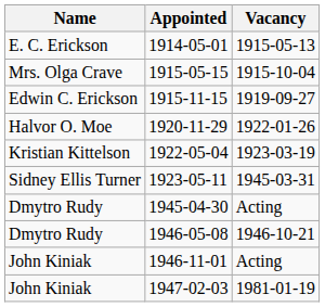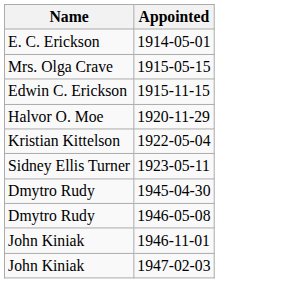- column: Vacancy | 1915-05-13 | 1915-10-04 | 1919-09-27 | 1922-01-26 | 1923-03-19 | 1945-03-31 | Acting | 1946-10-21 | Acting | 1981-01-19
